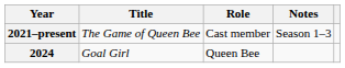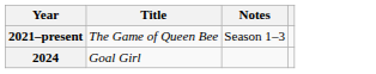- column: Role | Cast member | Queen Bee
